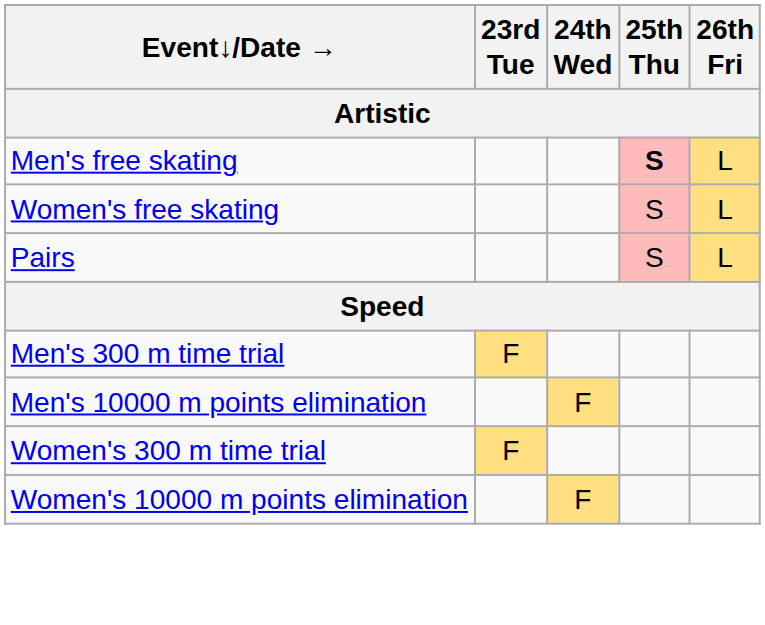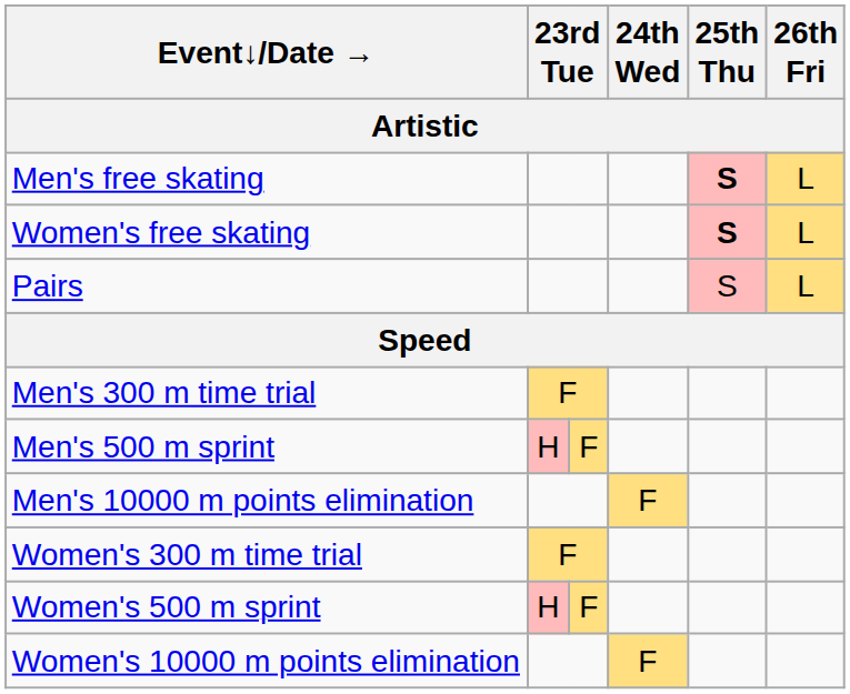Women's free skating | 25th Thu: normal -> bold
+ row: Men's 500 m sprint | H | F
+ row: Women's 500 m sprint | H | F
